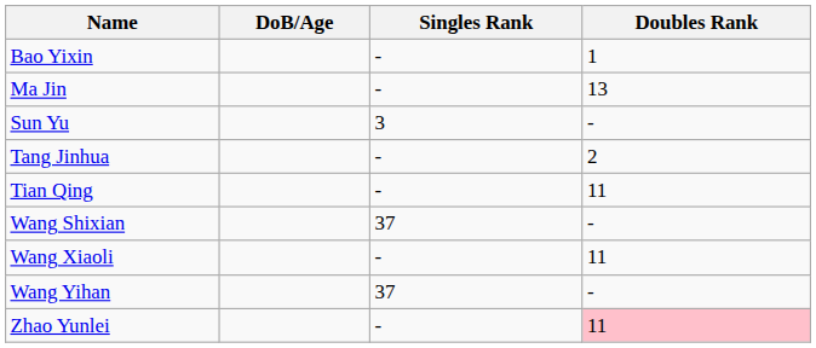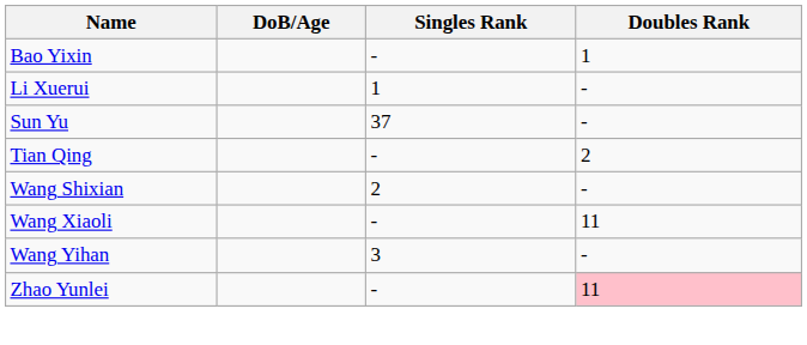+ row: Li Xuerui | 1 | -
- row: Ma Jin | - | 13
Sun Yu | Singles Rank: 3 -> 37
- row: Tang Jinhua | - | 2
Tian Qing | Doubles Rank: 11 -> 2
Wang Shixian | Singles Rank: 37 -> 2
Wang Yihan | Singles Rank: 37 -> 3
